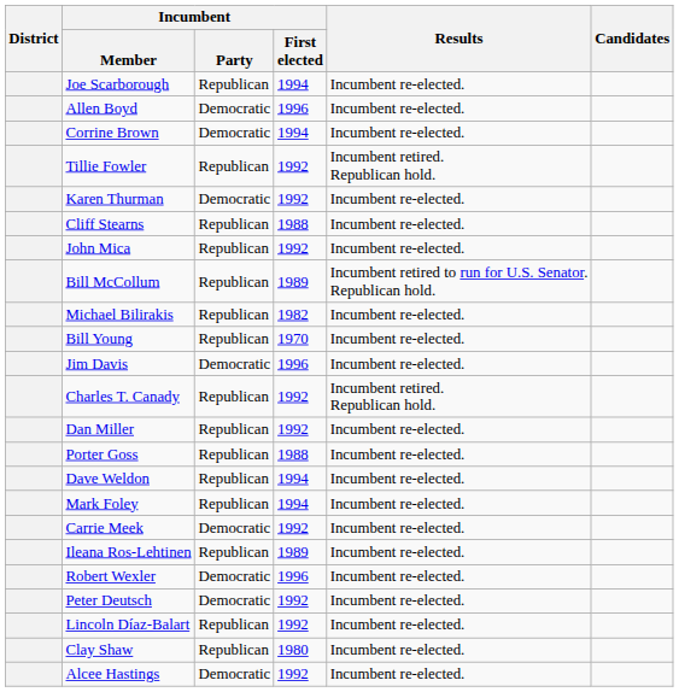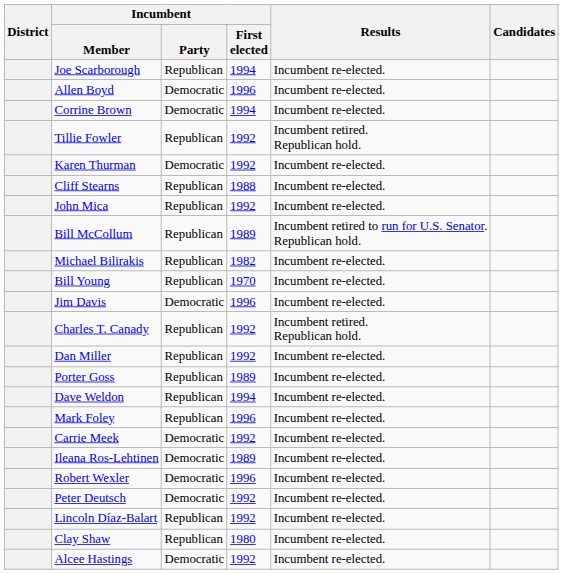Porter Goss | Incumbent / First elected: 1988 -> 1989
Mark Foley | Incumbent / First elected: 1994 -> 1996
Ileana Ros-Lehtinen | Incumbent / Party: Republican -> Democratic
